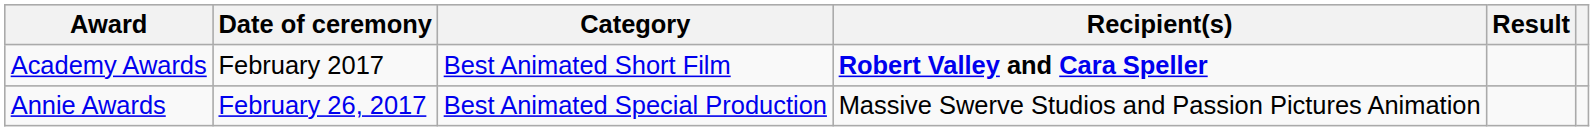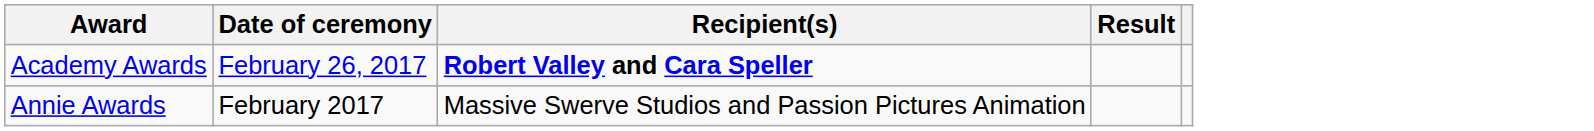- column: Category | Best Animated Short Film | Best Animated Special Production
Academy Awards | Date of ceremony: February 2017 -> February 26, 2017
Annie Awards | Date of ceremony: February 26, 2017 -> February 2017
